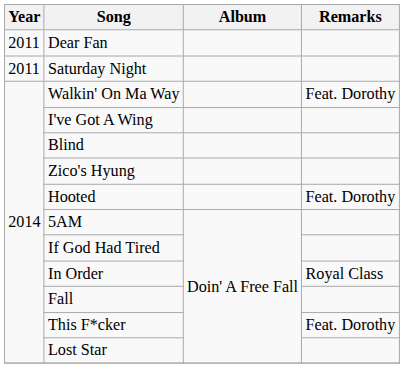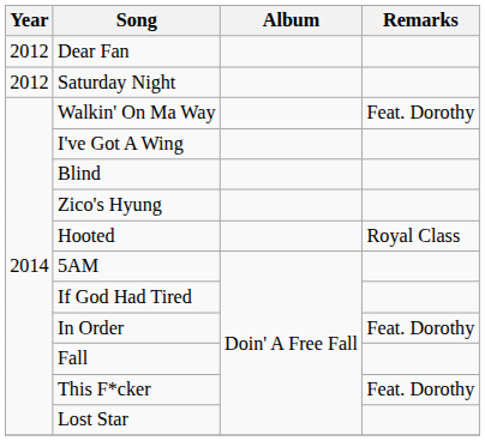Dear Fan | Year: 2011 -> 2012
Saturday Night | Year: 2011 -> 2012
Hooted | Remarks: Feat. Dorothy -> Royal Class
In Order | Remarks: Royal Class -> Feat. Dorothy
